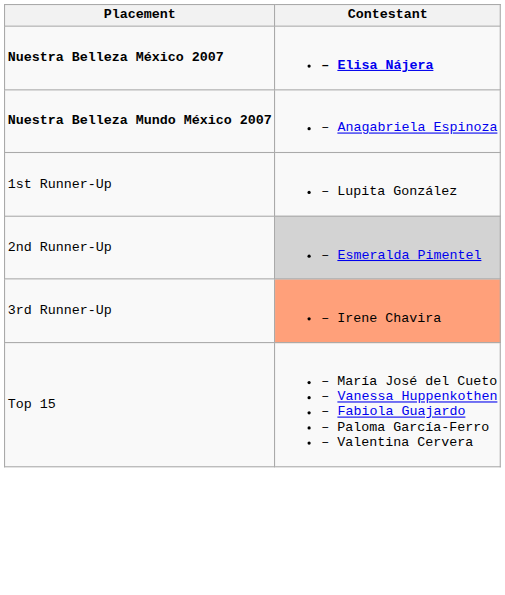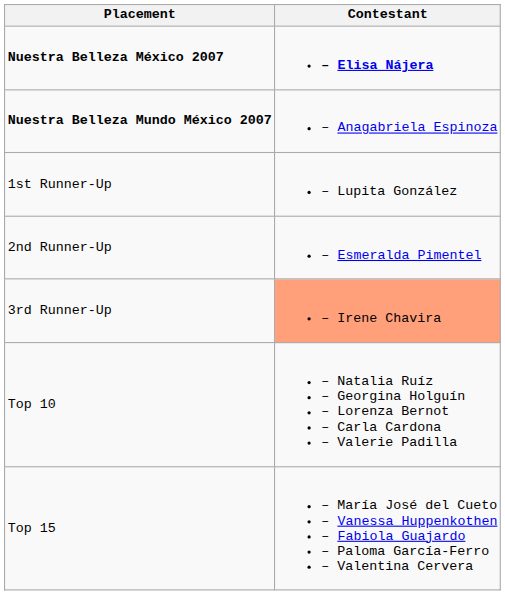2nd Runner-Up | Contestant: lightgrey background -> no background
+ row: Top 10 | – Natalia Ruíz – Georgina Holguín – Lorenza Bernot – Carla Cardona – Valerie Padilla
